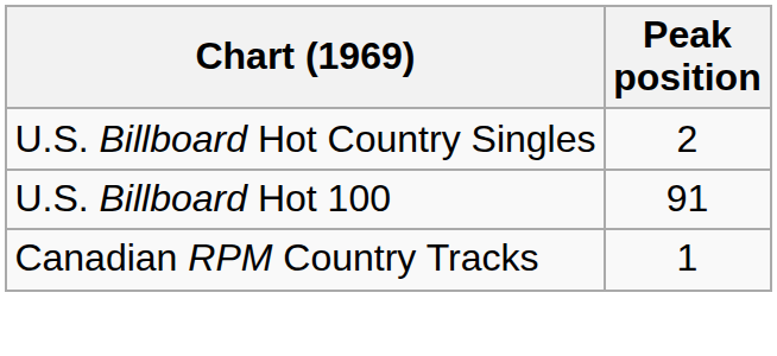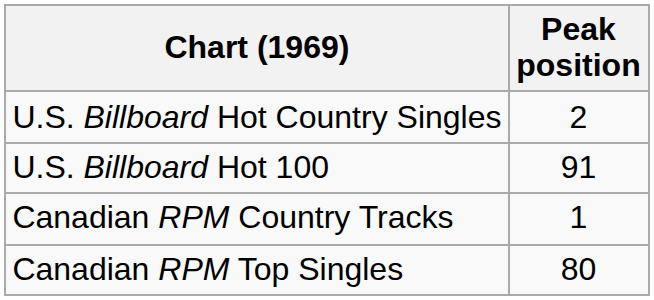+ row: Canadian RPM Top Singles | 80
